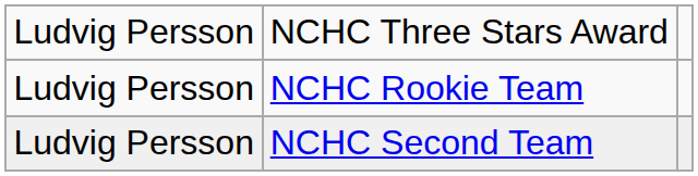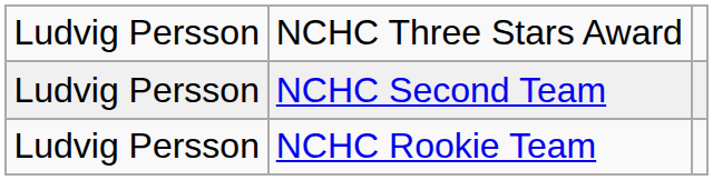rows swapped: NCHC Second Team <-> NCHC Rookie Team
